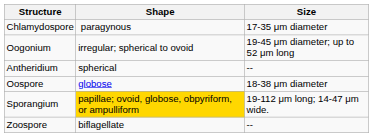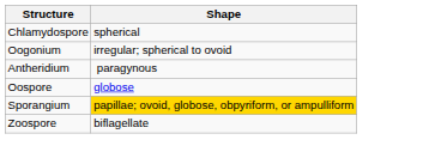- column: Size | 17-35 μm diameter | 19-45 μm diameter; up to 52 μm long | -- | 18-38 μm diameter | 19-112 μm long; 14-47 μm wide. | --
Chlamydospore | Shape: paragynous -> spherical
Antheridium | Shape: spherical -> paragynous
